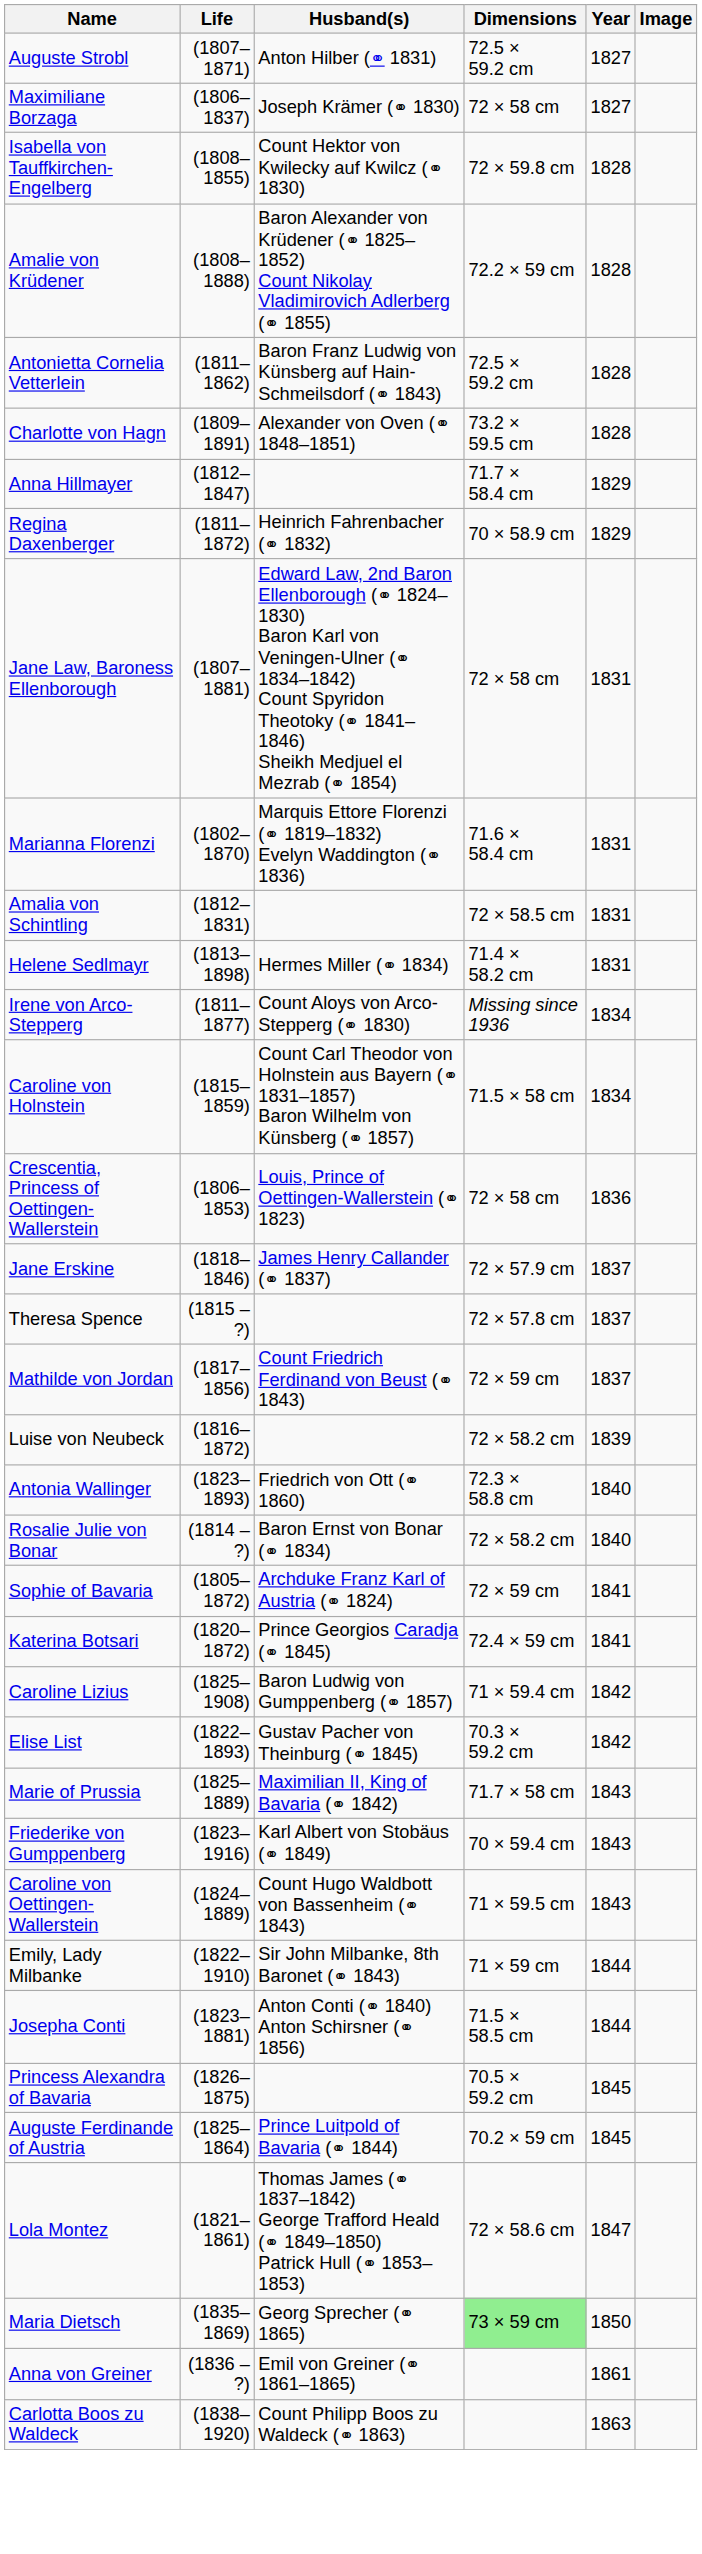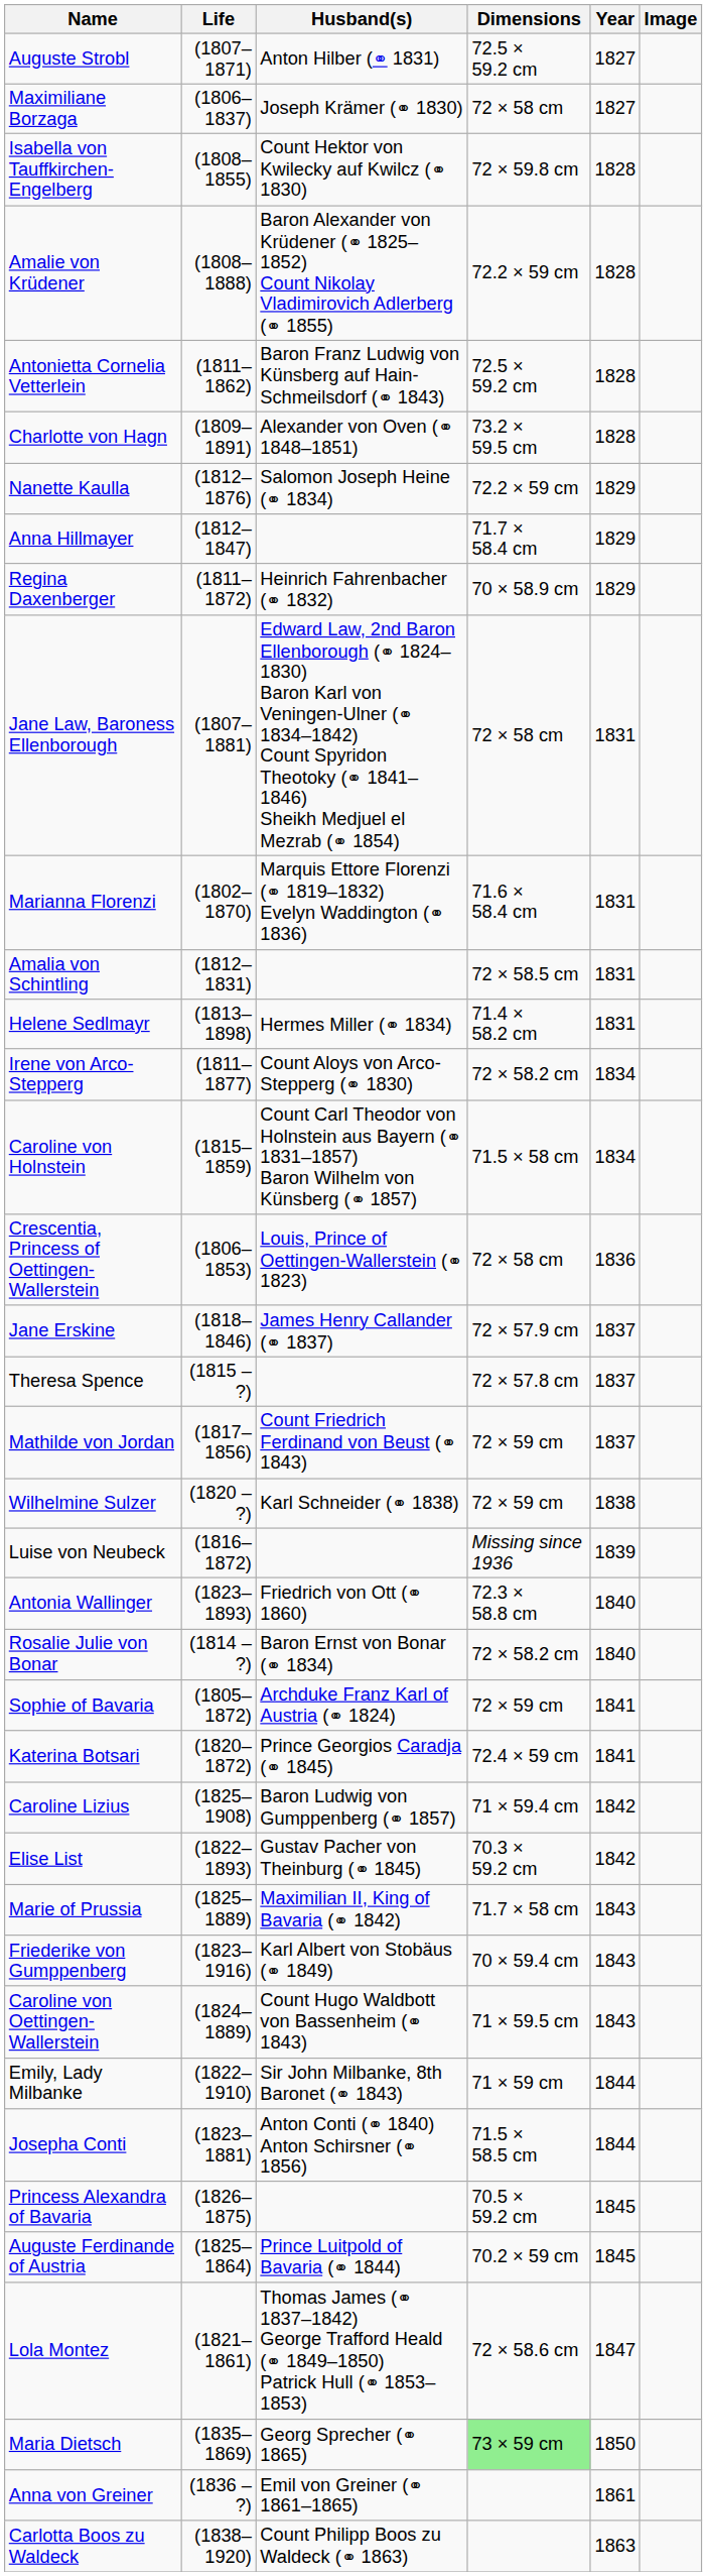+ row: Nanette Kaulla | (1812–1876) | Salomon Joseph Heine (⚭ 1834) | 72.2 × 59 cm | 1829
Irene von Arco-Stepperg | Dimensions: Missing since 1936 -> 72 × 58.2 cm
+ row: Wilhelmine Sulzer | (1820 – ?) | Karl Schneider (⚭ 1838) | 72 × 59 cm | 1838
Luise von Neubeck | Dimensions: 72 × 58.2 cm -> Missing since 1936
